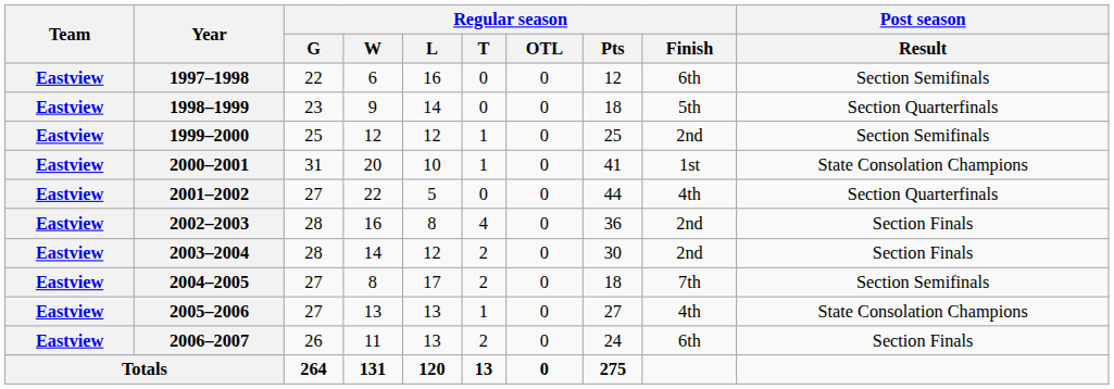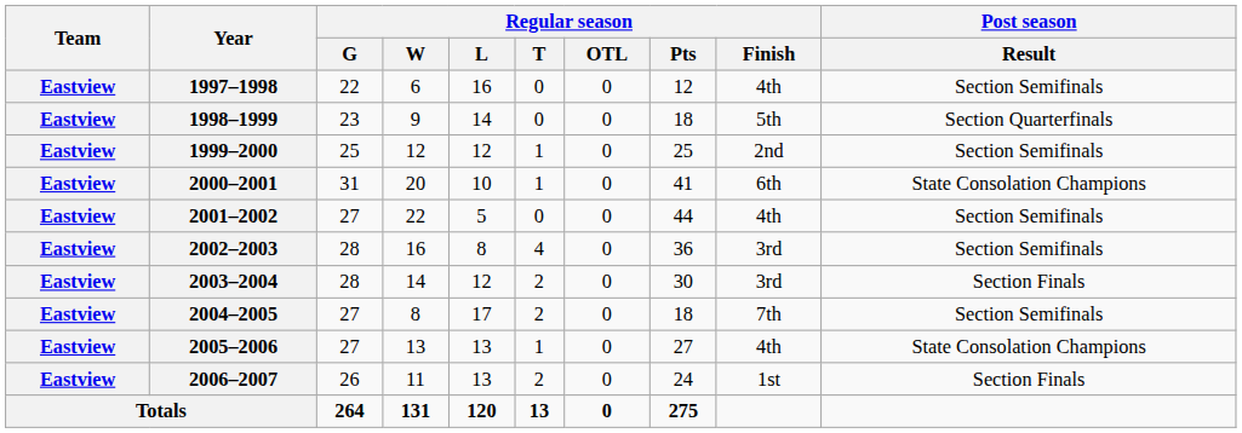1997–1998 | Regular season / Finish: 6th -> 4th
2000–2001 | Regular season / Finish: 1st -> 6th
2001–2002 | Post season / Result: Section Quarterfinals -> Section Semifinals
2002–2003 | Regular season / Finish: 2nd -> 3rd
2002–2003 | Post season / Result: Section Finals -> Section Semifinals
2003–2004 | Regular season / Finish: 2nd -> 3rd
2006–2007 | Regular season / Finish: 6th -> 1st
